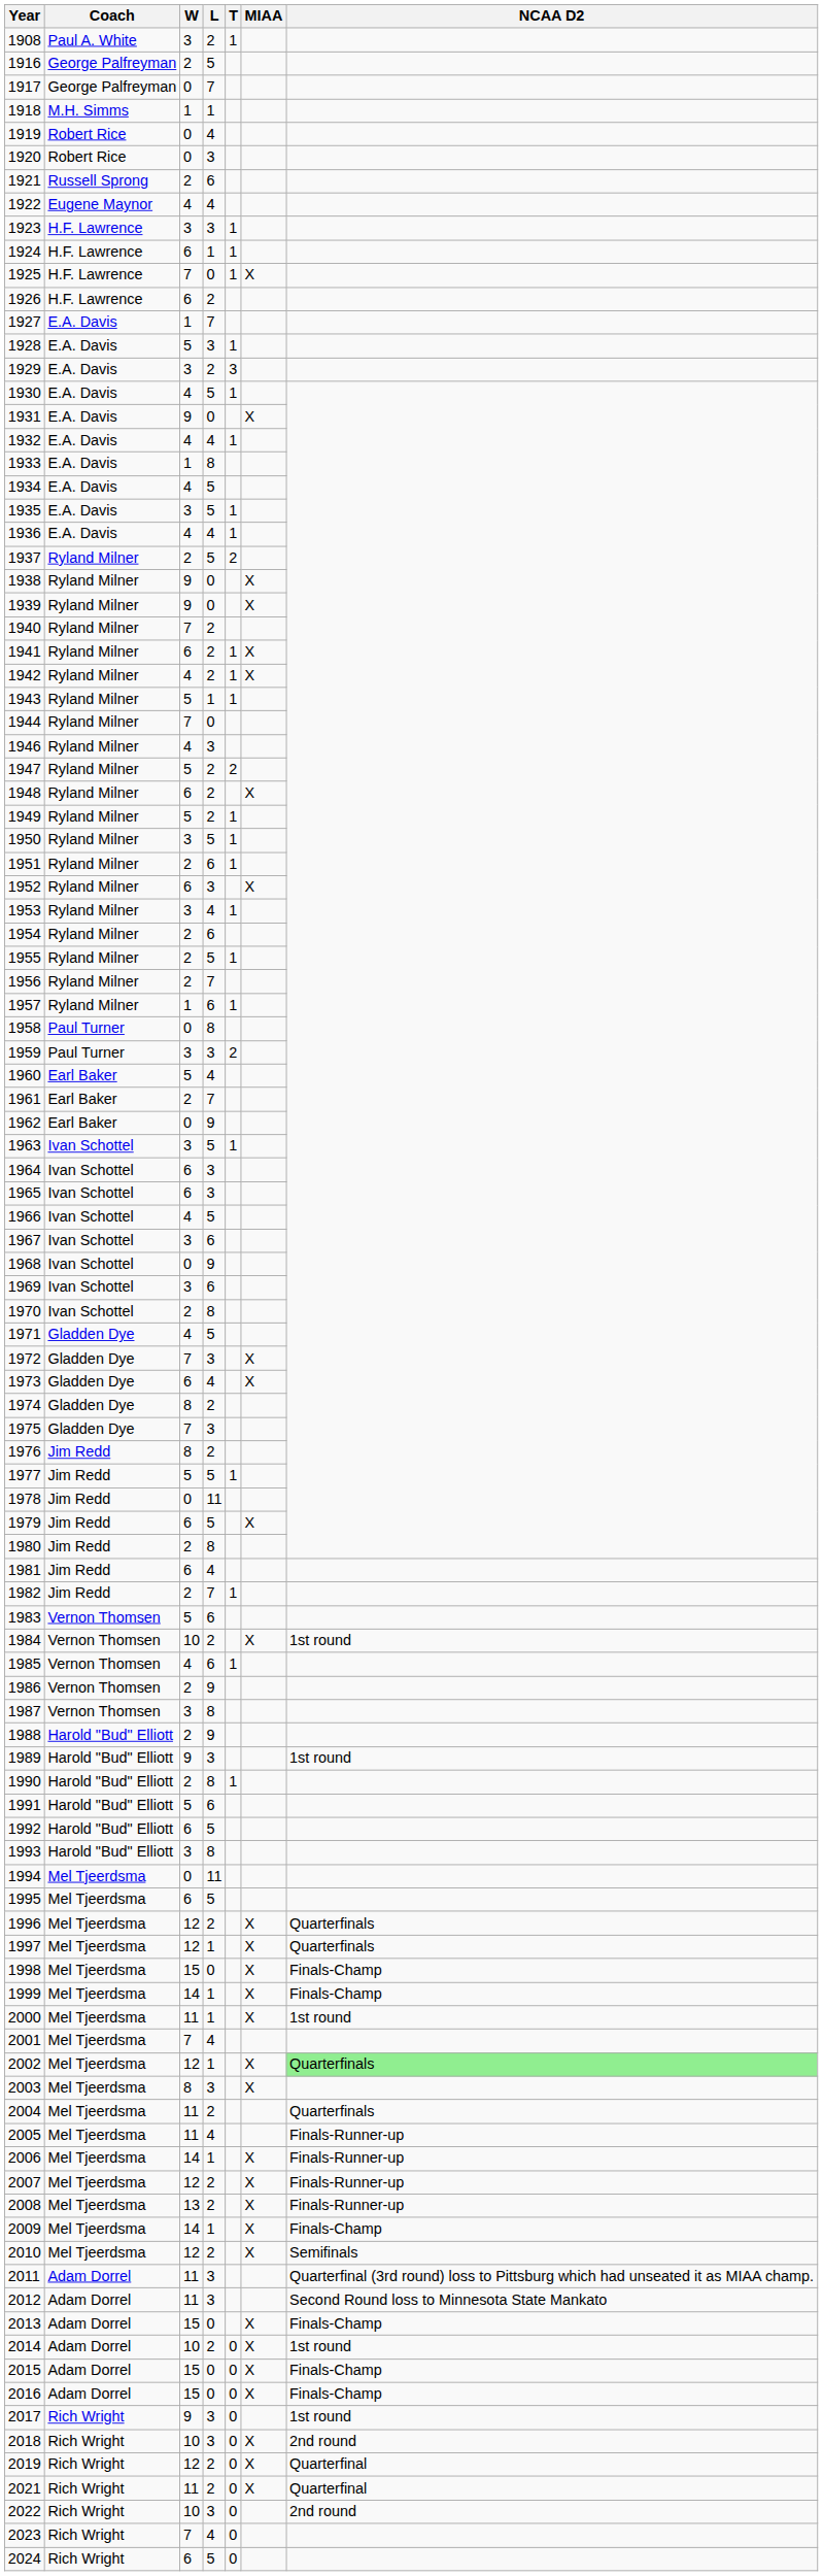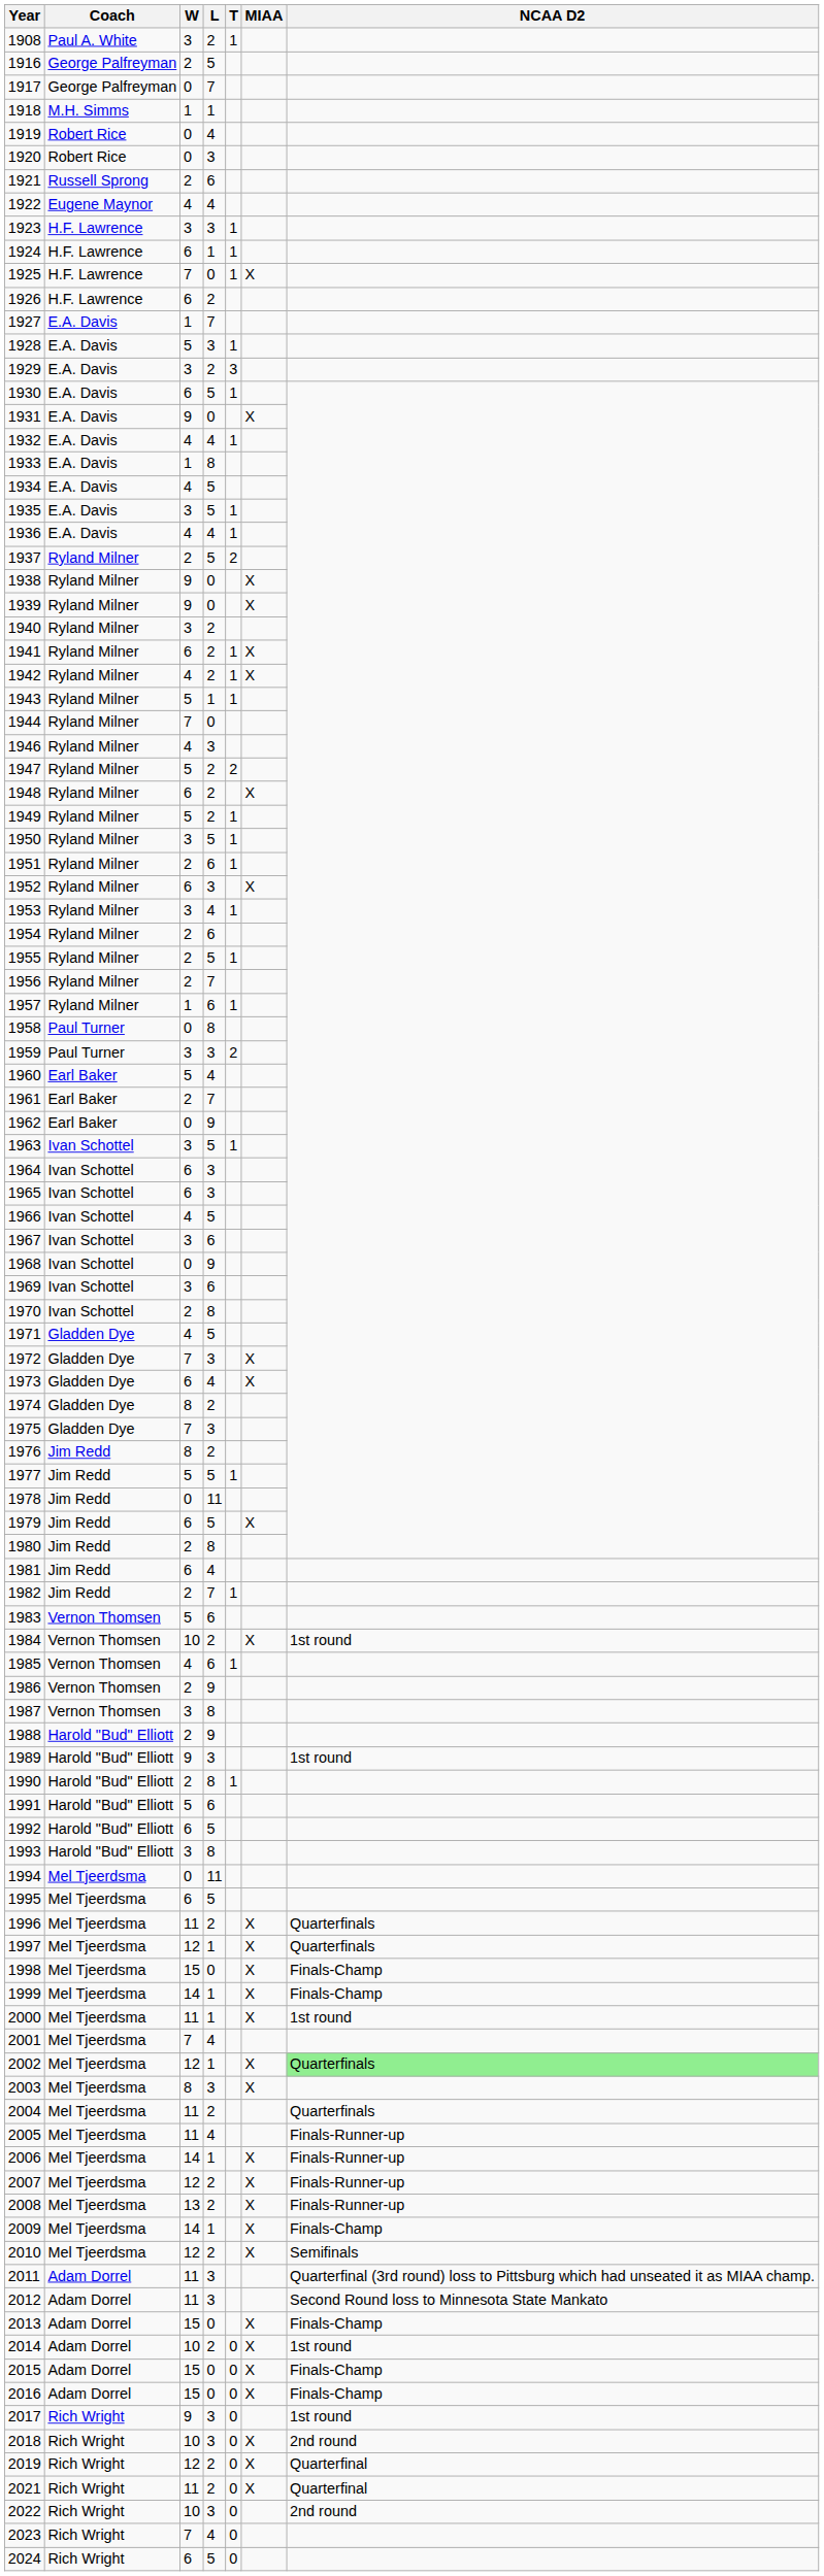1930 | W: 4 -> 6
1940 | W: 7 -> 3
1996 | W: 12 -> 11
